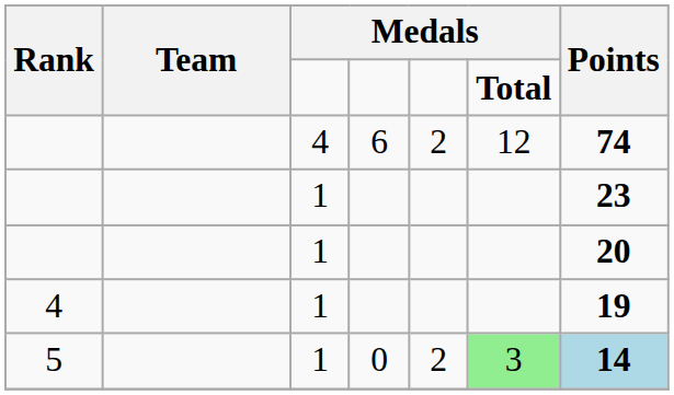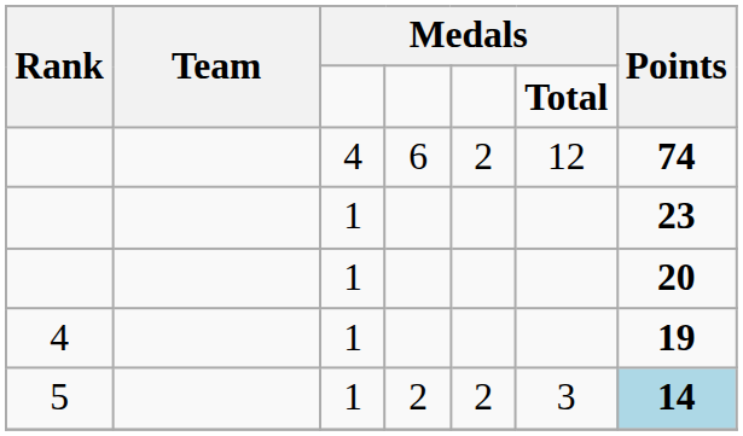5 | column 4: 0 -> 2
5 | column 6: lightgreen background -> no background
